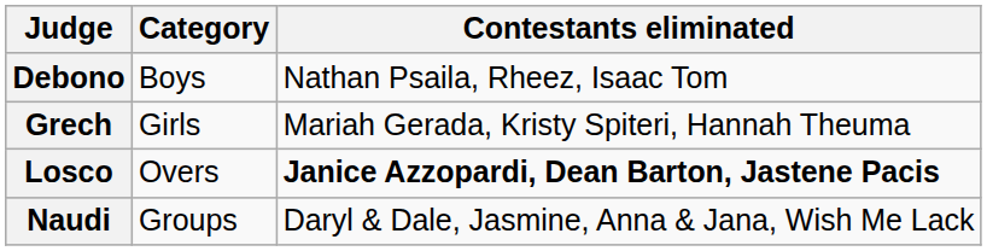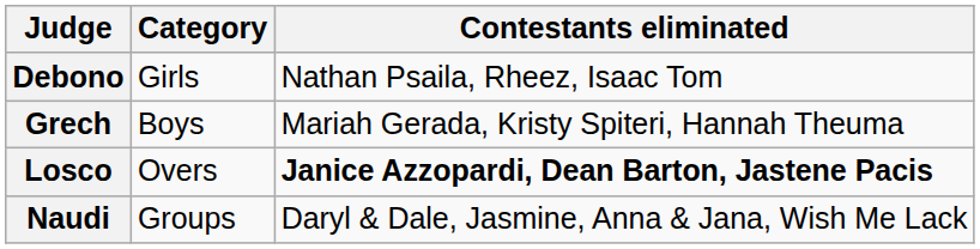Debono | Category: Boys -> Girls
Grech | Category: Girls -> Boys
